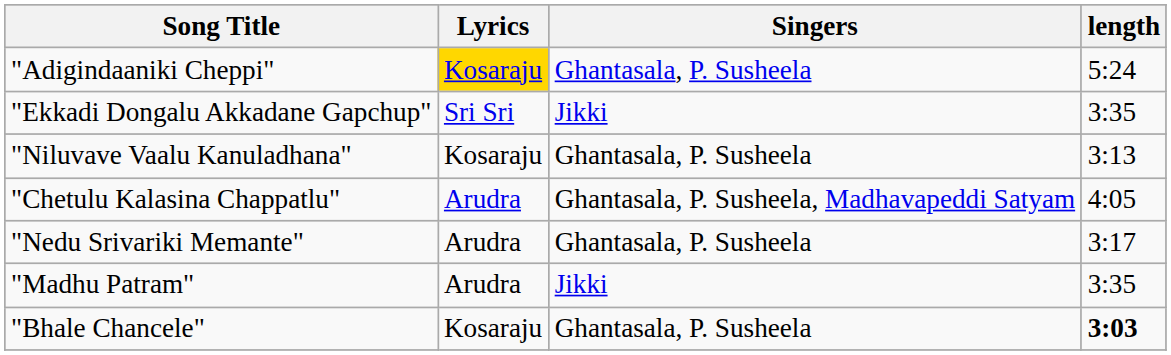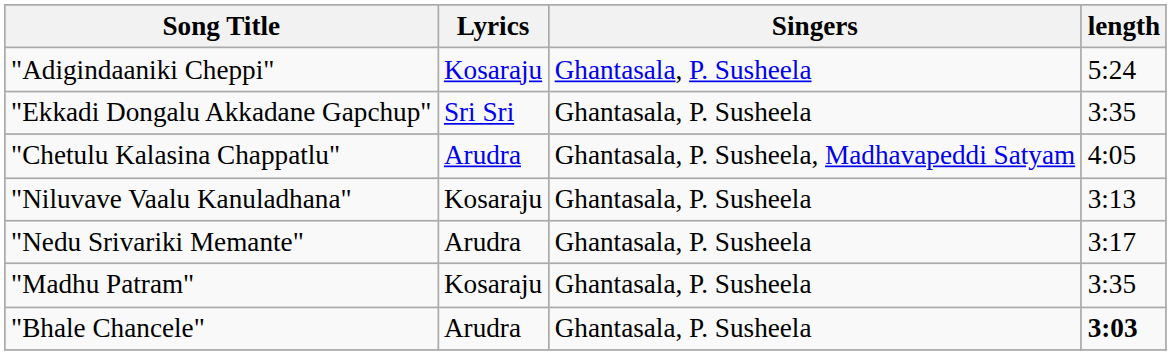"Adigindaaniki Cheppi" | Lyrics: gold background -> no background
"Ekkadi Dongalu Akkadane Gapchup" | Singers: Jikki -> Ghantasala, P. Susheela
rows swapped: "Niluvave Vaalu Kanuladhana" <-> "Chetulu Kalasina Chappatlu"
"Madhu Patram" | Lyrics: Arudra -> Kosaraju
"Madhu Patram" | Singers: Jikki -> Ghantasala, P. Susheela
"Bhale Chancele" | Lyrics: Kosaraju -> Arudra
